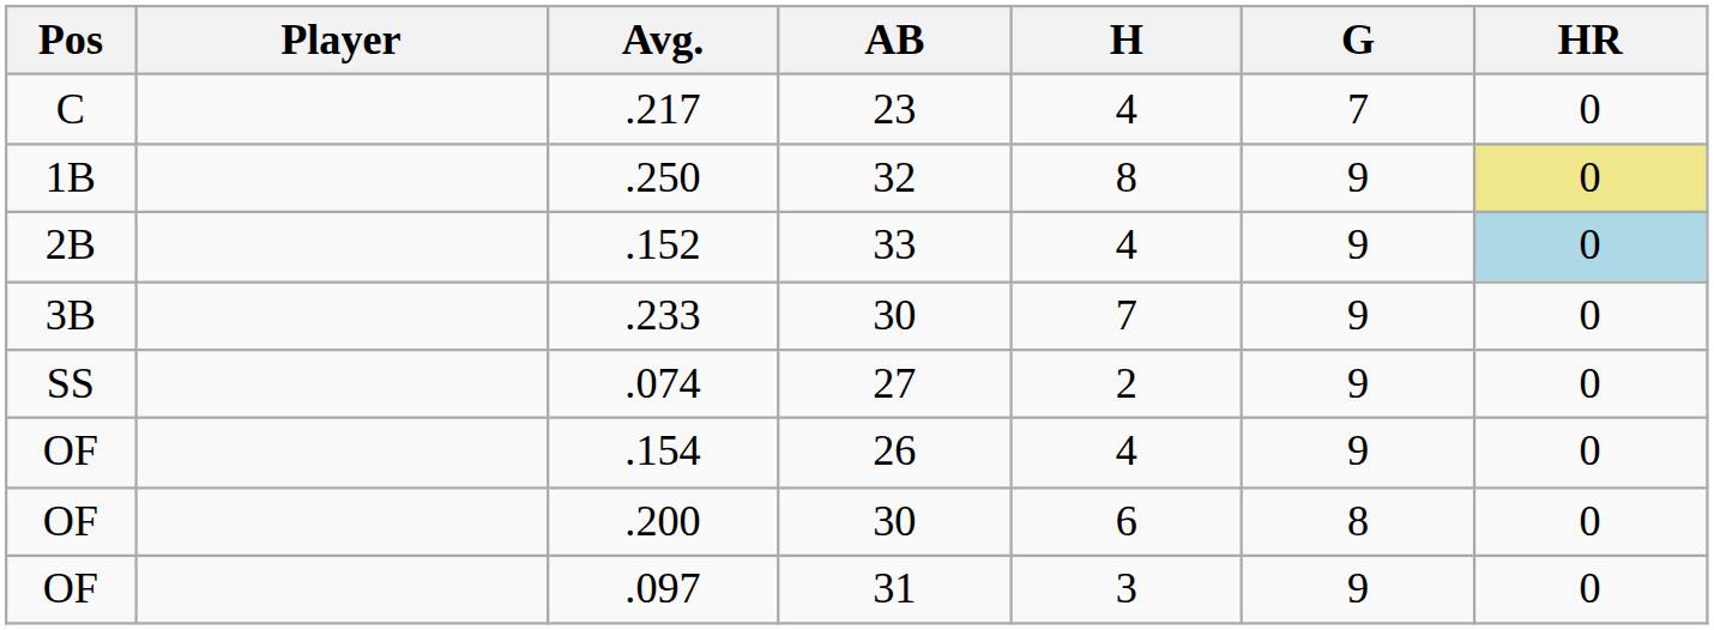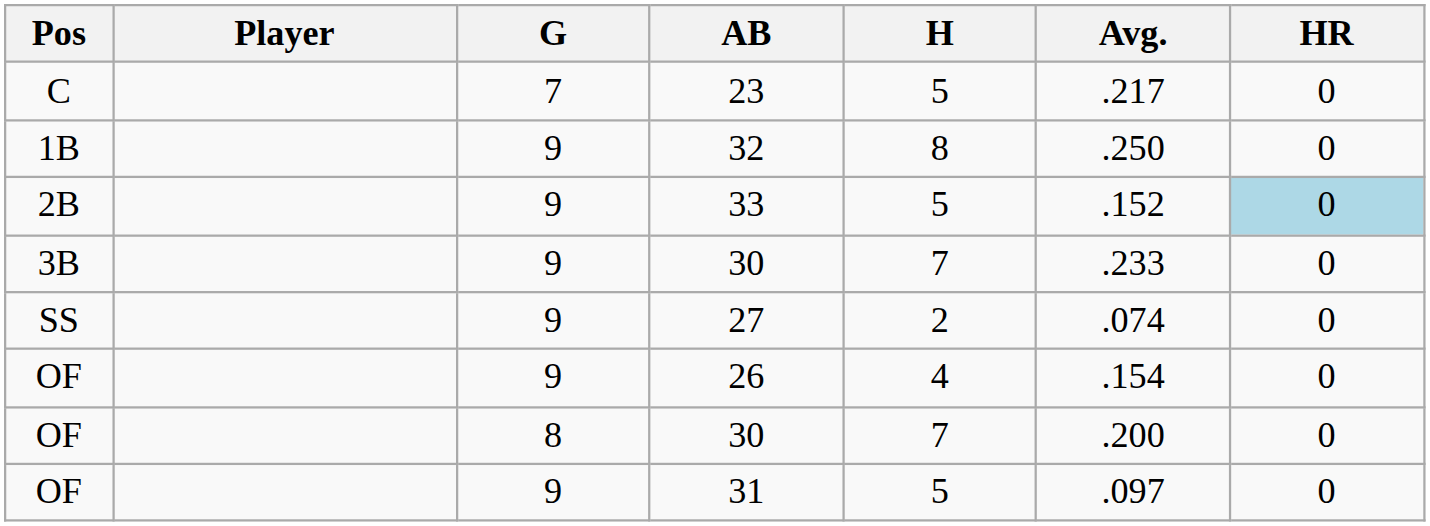columns swapped: G <-> Avg.
23 | H: 4 -> 5
32 | HR: khaki background -> no background
33 | H: 4 -> 5
OF / 30 | H: 6 -> 7
31 | H: 3 -> 5
